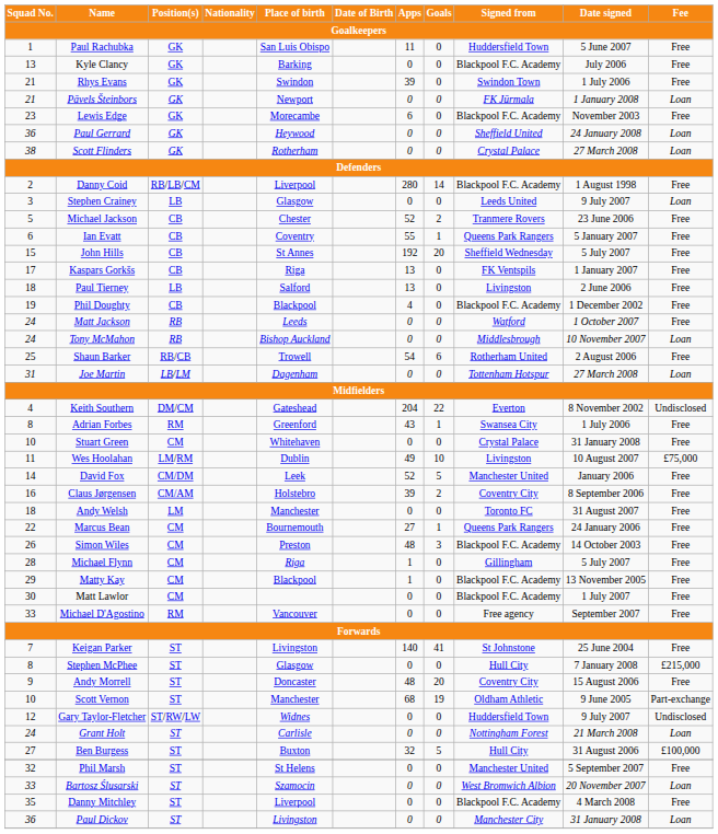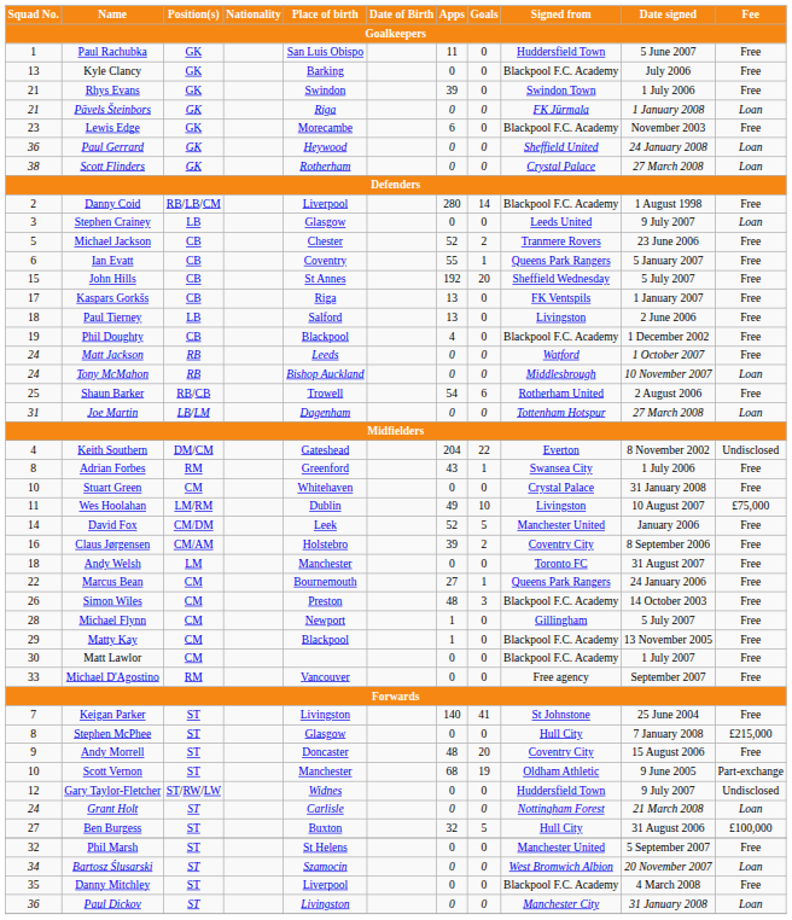Pāvels Šteinbors | Place of birth: Newport -> Riga
Michael Flynn | Place of birth: Riga -> Newport
Bartosz Ślusarski | Squad No.: 33 -> 34
